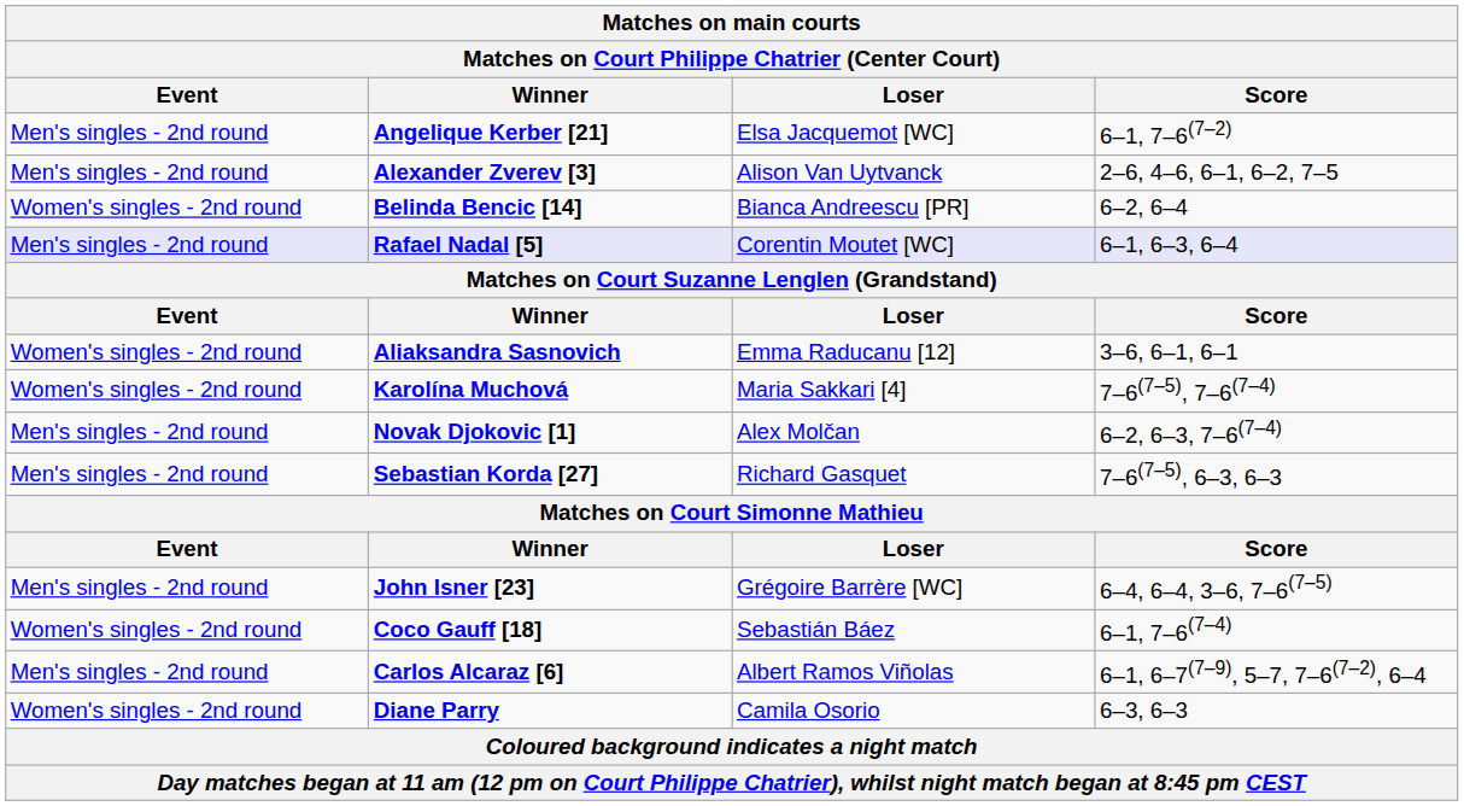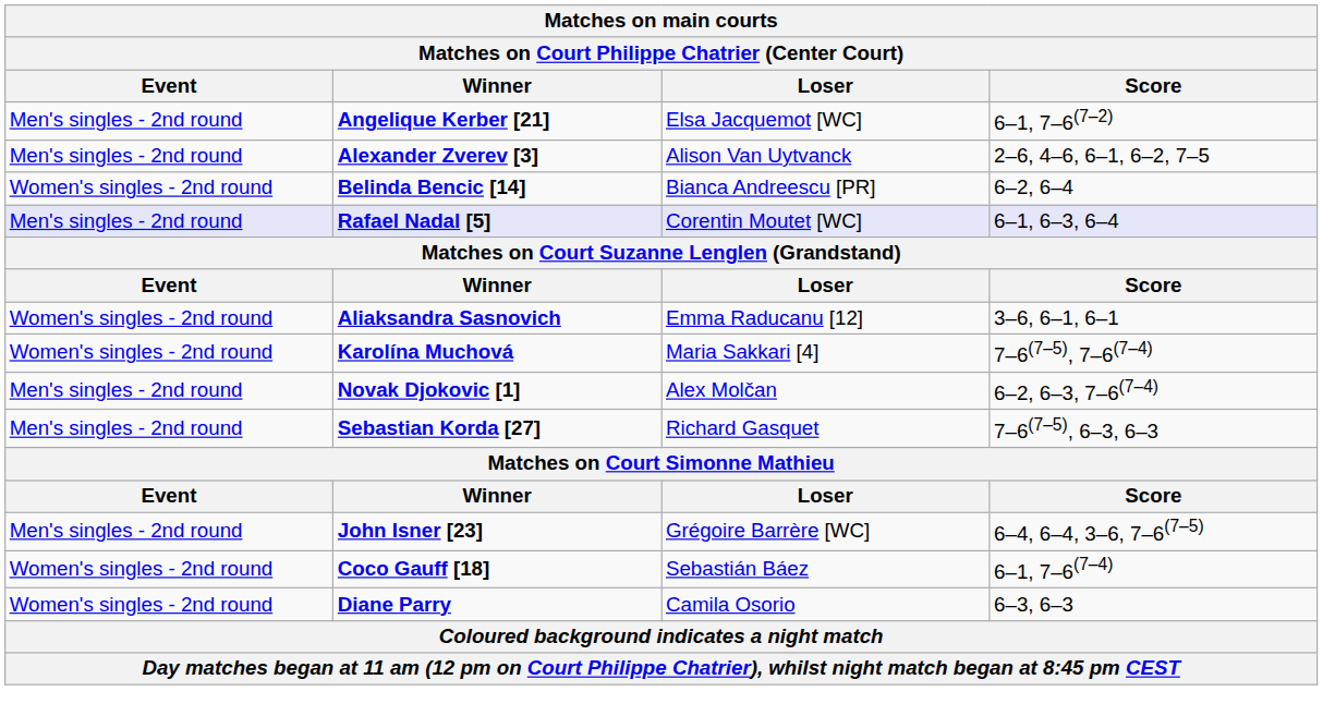- row: Men's singles - 2nd round | Carlos Alcaraz [6] | Albert Ramos Viñolas | 6–1, 6–7(7–9), 5–7, 7–6(7–2), 6–4
